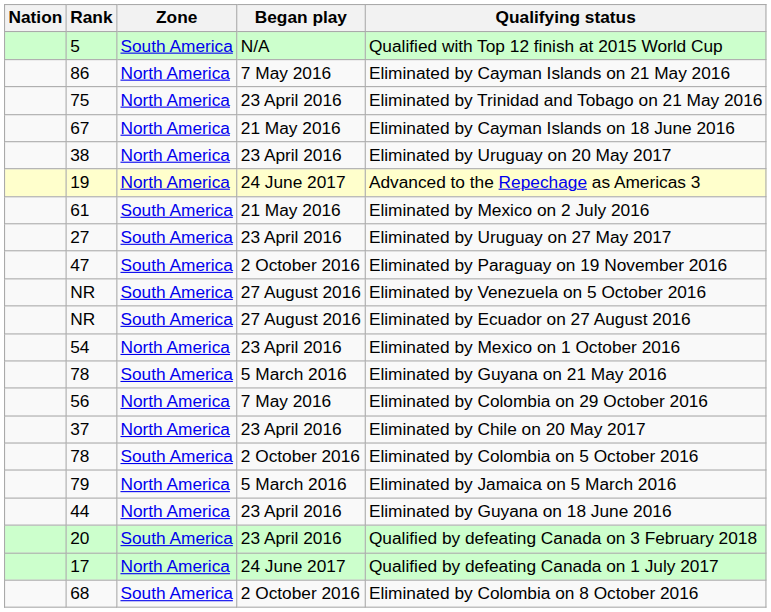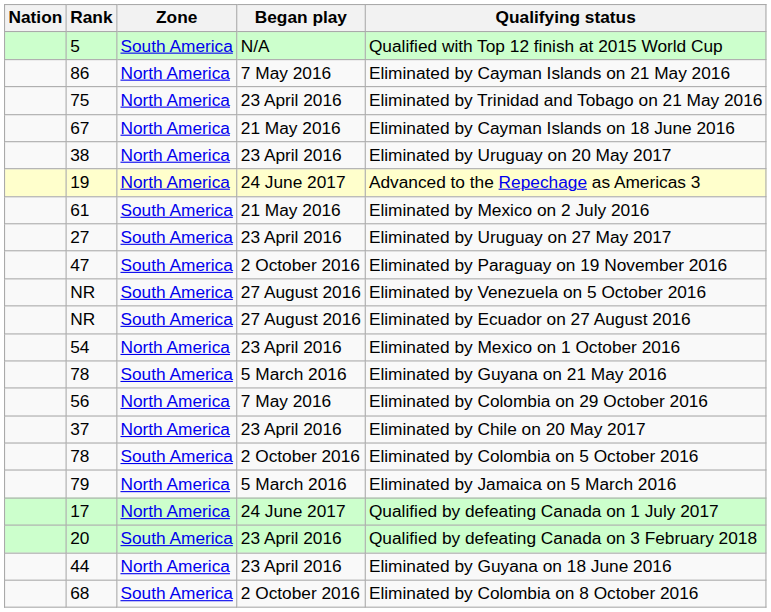rows swapped: 44 <-> 17
